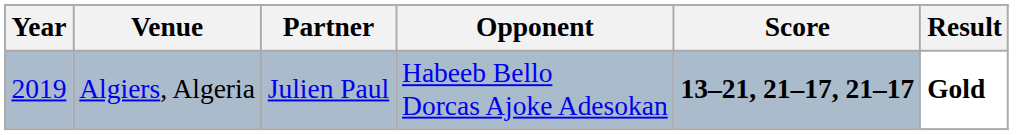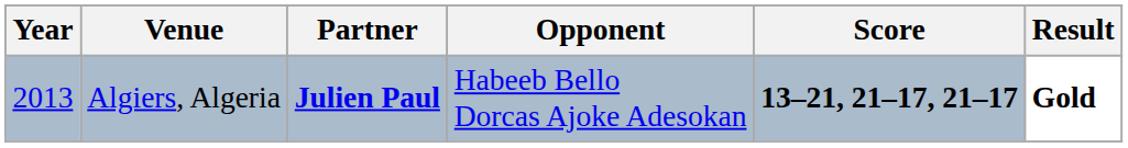Algiers, Algeria | Year: 2019 -> 2013
Algiers, Algeria | Partner: normal -> bold
